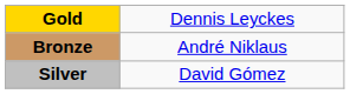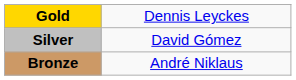rows swapped: Silver <-> Bronze
